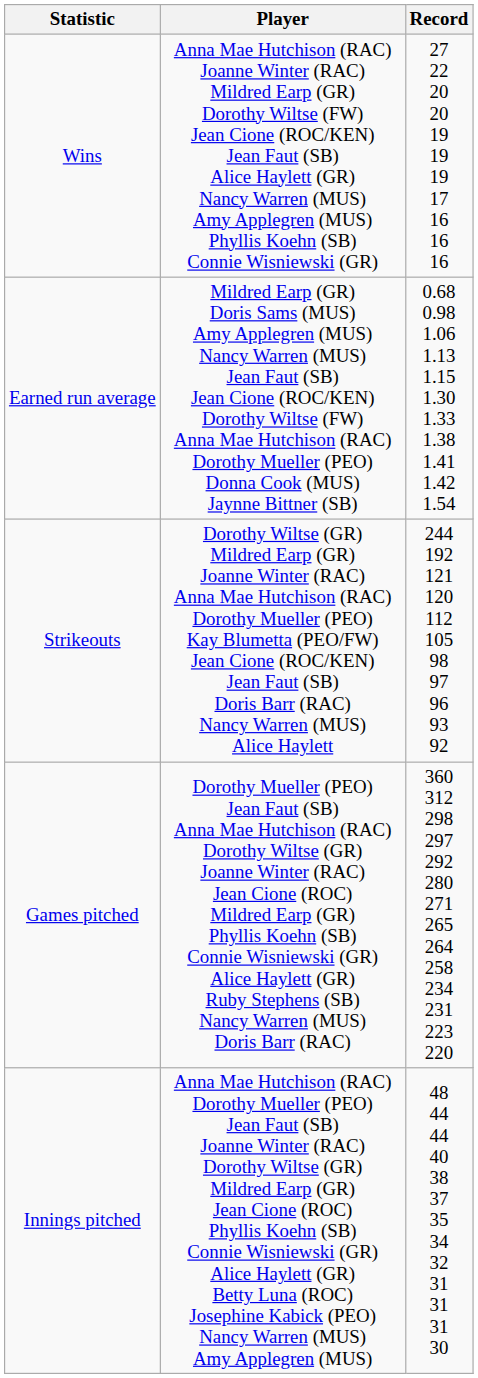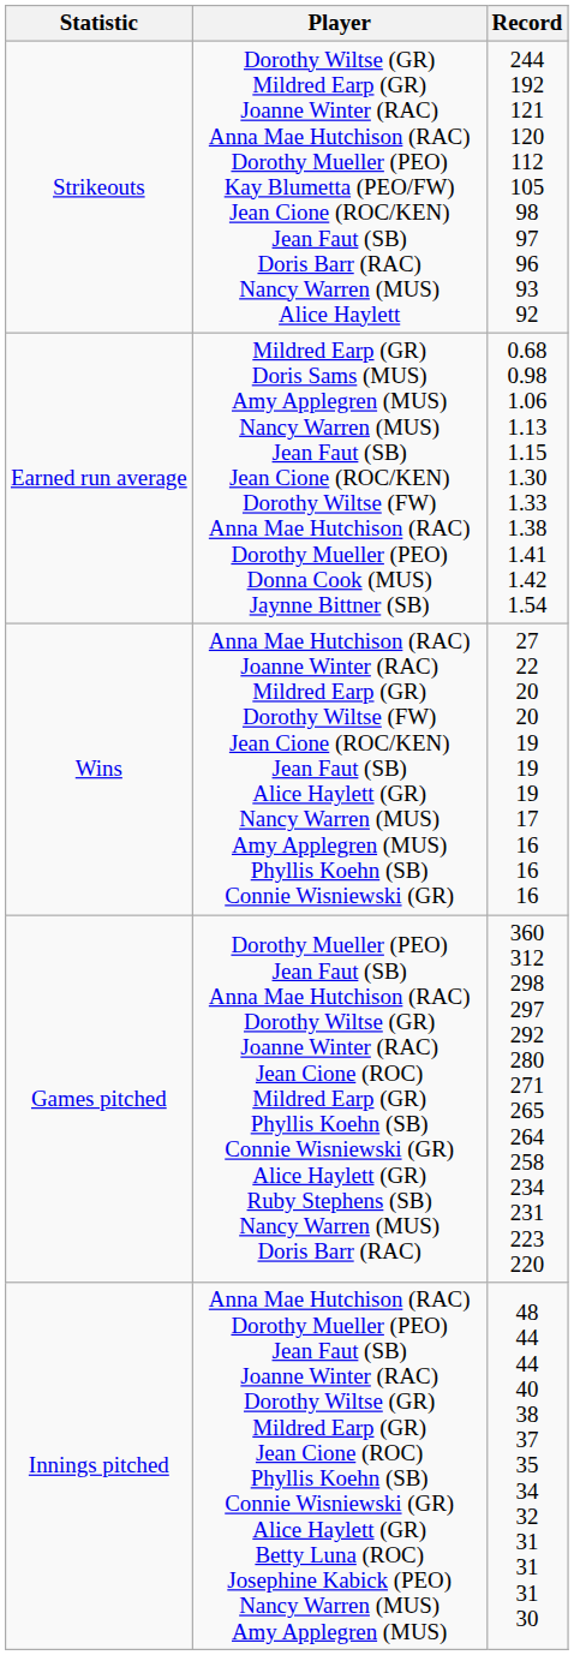rows swapped: Wins <-> Strikeouts
